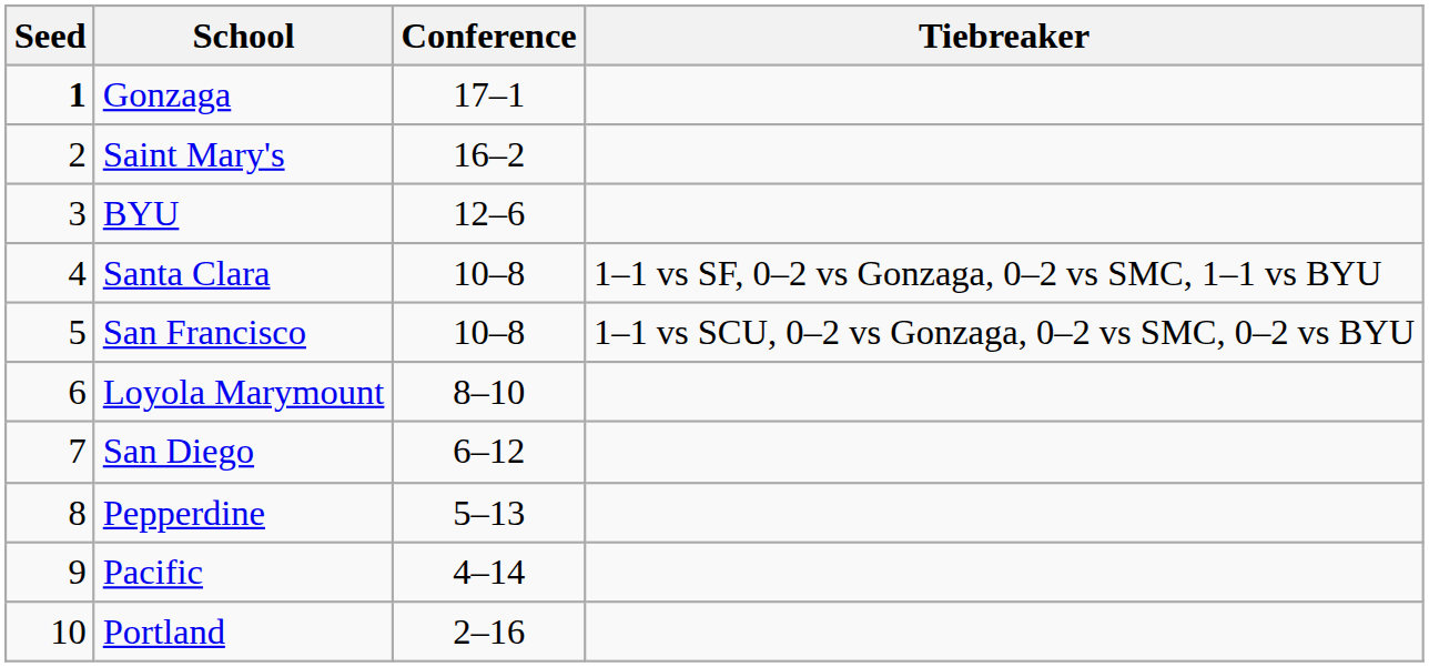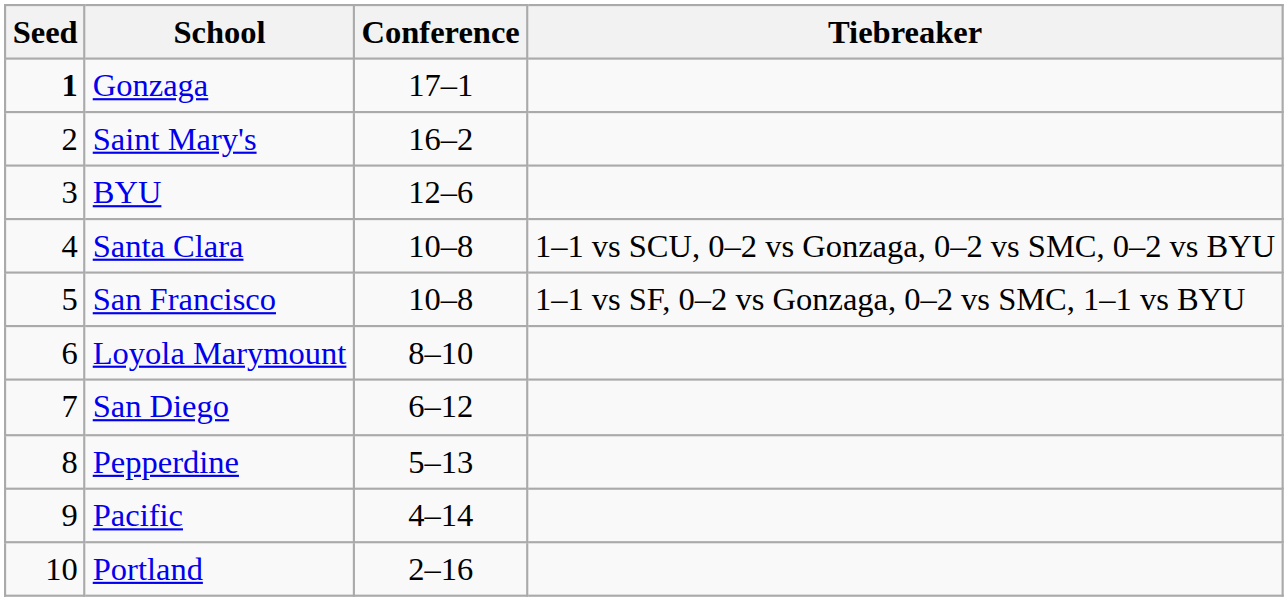Santa Clara | Tiebreaker: 1–1 vs SF, 0–2 vs Gonzaga, 0–2 vs SMC, 1–1 vs BYU -> 1–1 vs SCU, 0–2 vs Gonzaga, 0–2 vs SMC, 0–2 vs BYU
San Francisco | Tiebreaker: 1–1 vs SCU, 0–2 vs Gonzaga, 0–2 vs SMC, 0–2 vs BYU -> 1–1 vs SF, 0–2 vs Gonzaga, 0–2 vs SMC, 1–1 vs BYU
